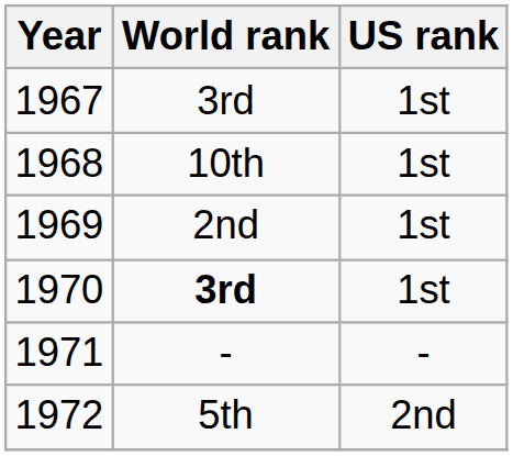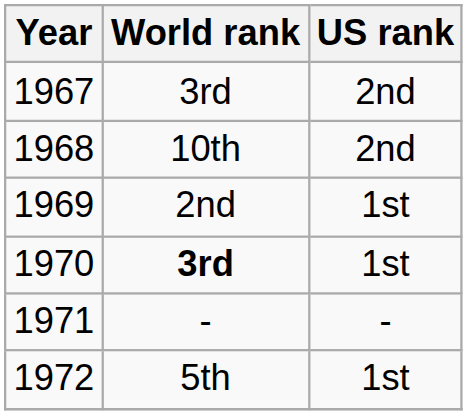1967 | US rank: 1st -> 2nd
1968 | US rank: 1st -> 2nd
1972 | US rank: 2nd -> 1st
